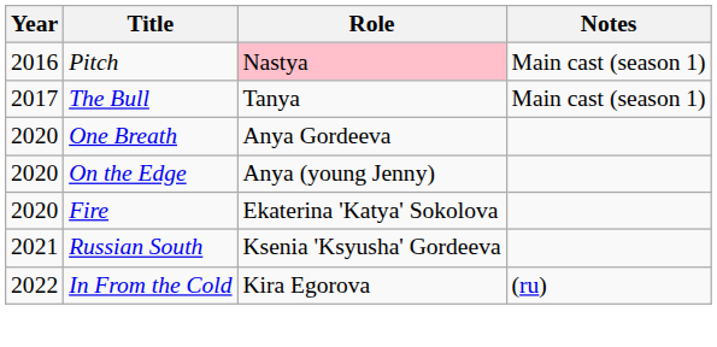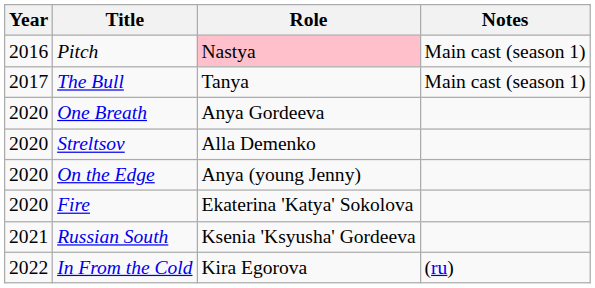+ row: 2020 | Streltsov | Alla Demenko
